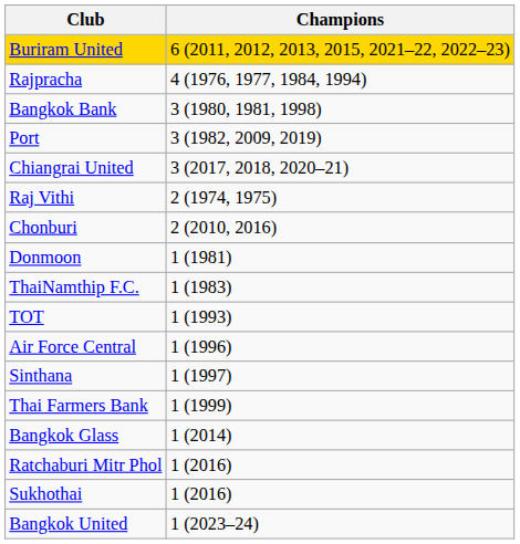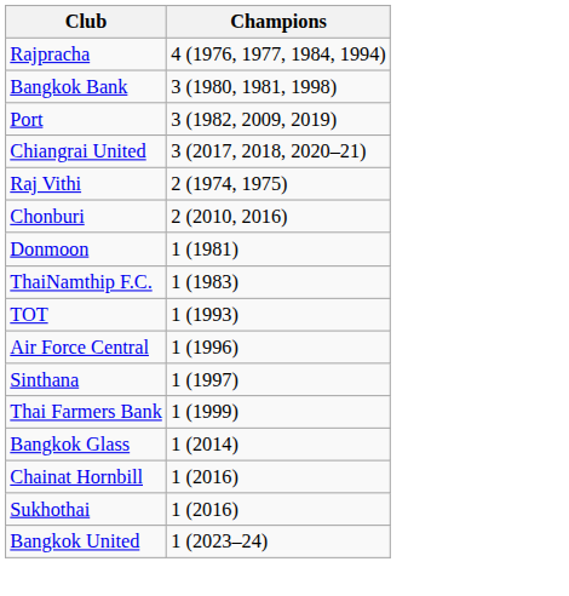- row: Buriram United | 6 (2011, 2012, 2013, 2015, 2021–22, 2022–23)
+ row: Chainat Hornbill | 1 (2016)
- row: Ratchaburi Mitr Phol | 1 (2016)
